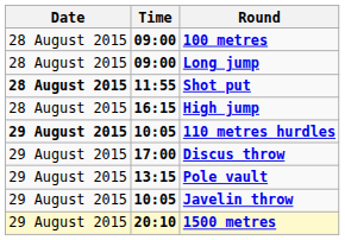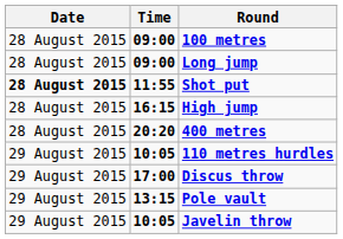+ row: 28 August 2015 | 20:20 | 400 metres
110 metres hurdles | Date: bold -> normal
- row: 29 August 2015 | 20:10 | 1500 metres
